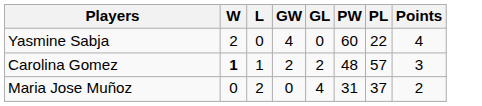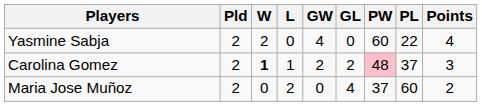+ column: Pld | 2 | 2 | 2
Carolina Gomez | PW: no background -> pink background
Carolina Gomez | PL: 57 -> 37
Maria Jose Muñoz | PW: 31 -> 37
Maria Jose Muñoz | PL: 37 -> 60
